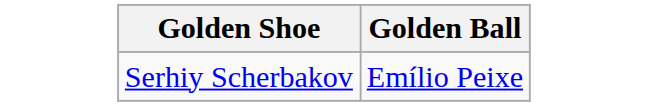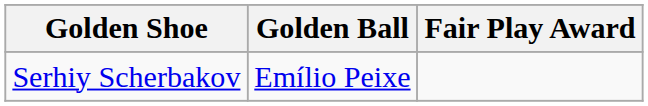+ column: Fair Play Award
